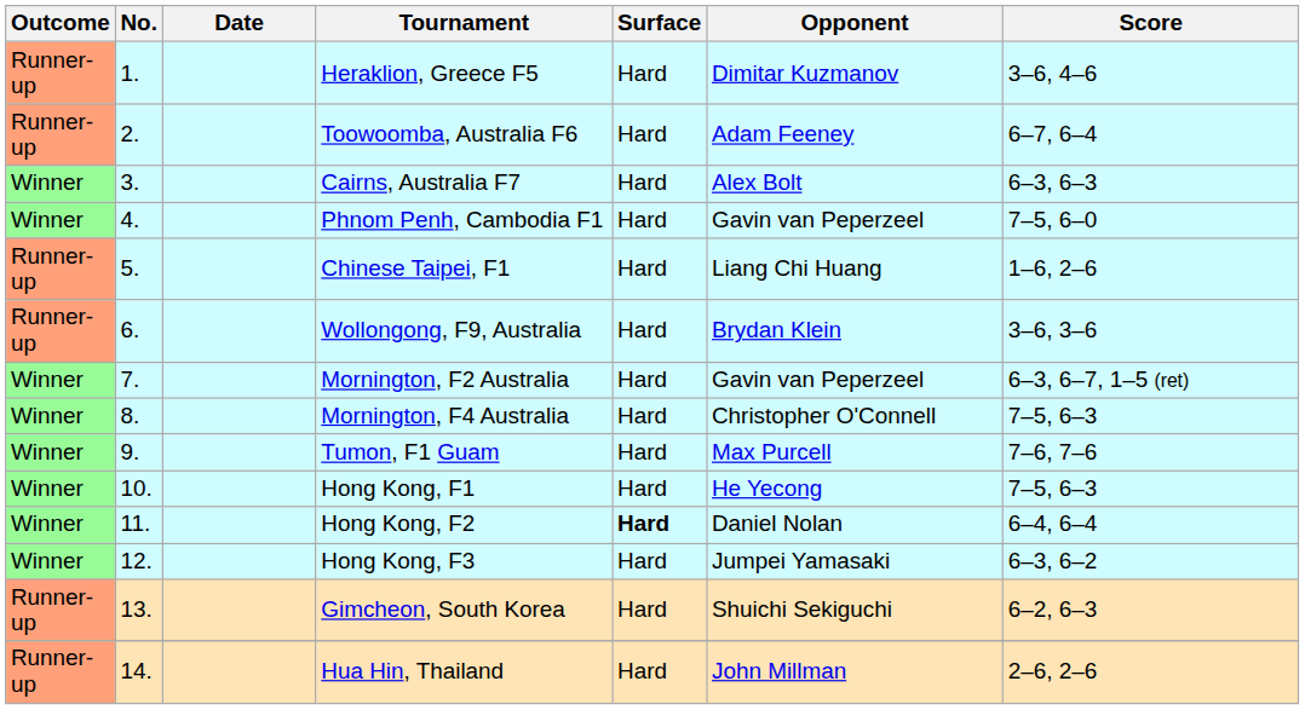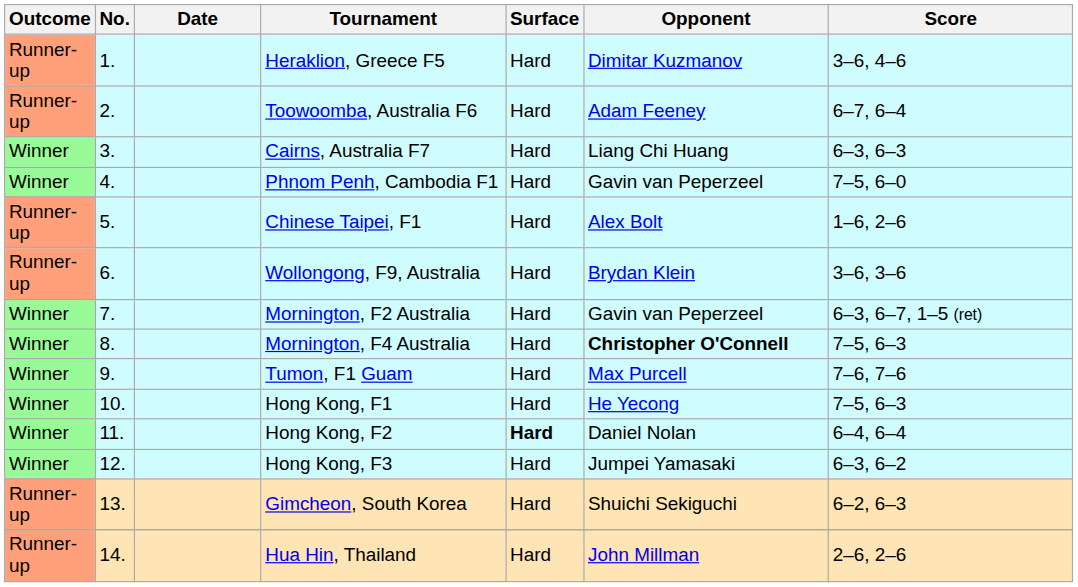Cairns, Australia F7 | Opponent: Alex Bolt -> Liang Chi Huang
Chinese Taipei, F1 | Opponent: Liang Chi Huang -> Alex Bolt
Mornington, F4 Australia | Opponent: normal -> bold
